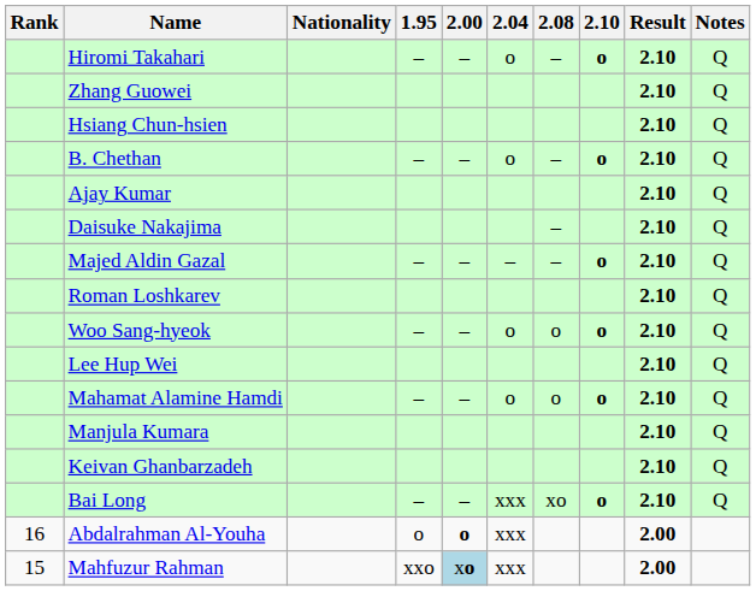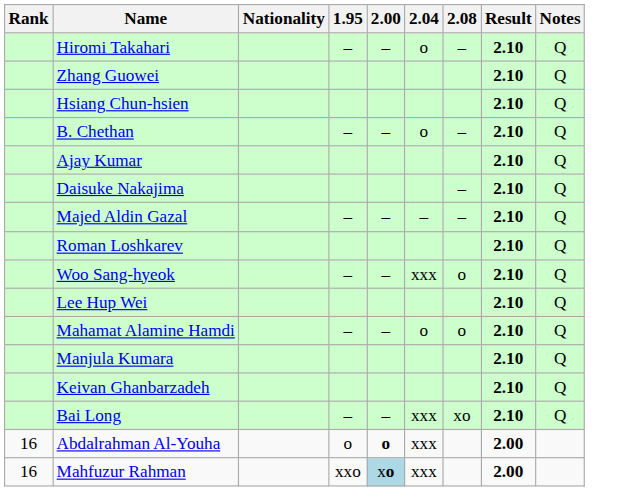- column: 2.10 | o | o | o | o | o | o
Woo Sang-hyeok | 2.04: o -> xxx
Mahfuzur Rahman | Rank: 15 -> 16
